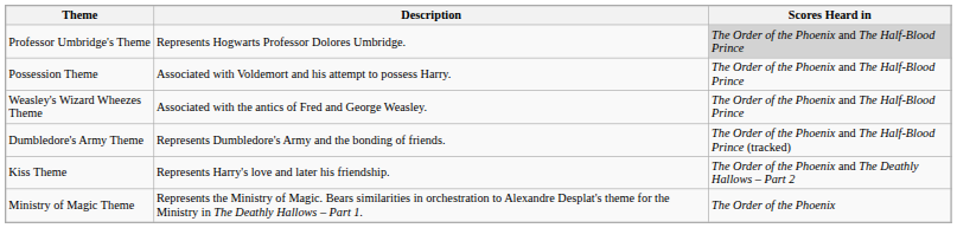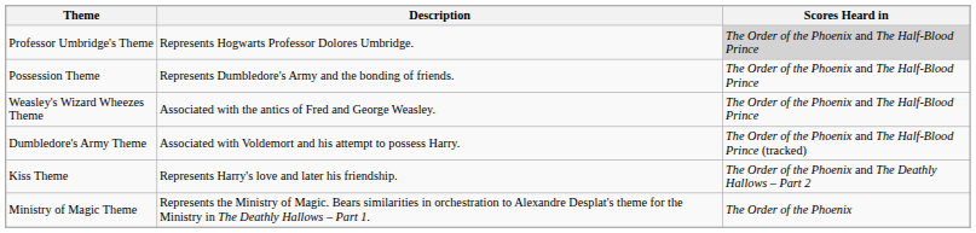Possession Theme | Description: Associated with Voldemort and his attempt to possess Harry. -> Represents Dumbledore's Army and the bonding of friends.
Dumbledore's Army Theme | Description: Represents Dumbledore's Army and the bonding of friends. -> Associated with Voldemort and his attempt to possess Harry.
